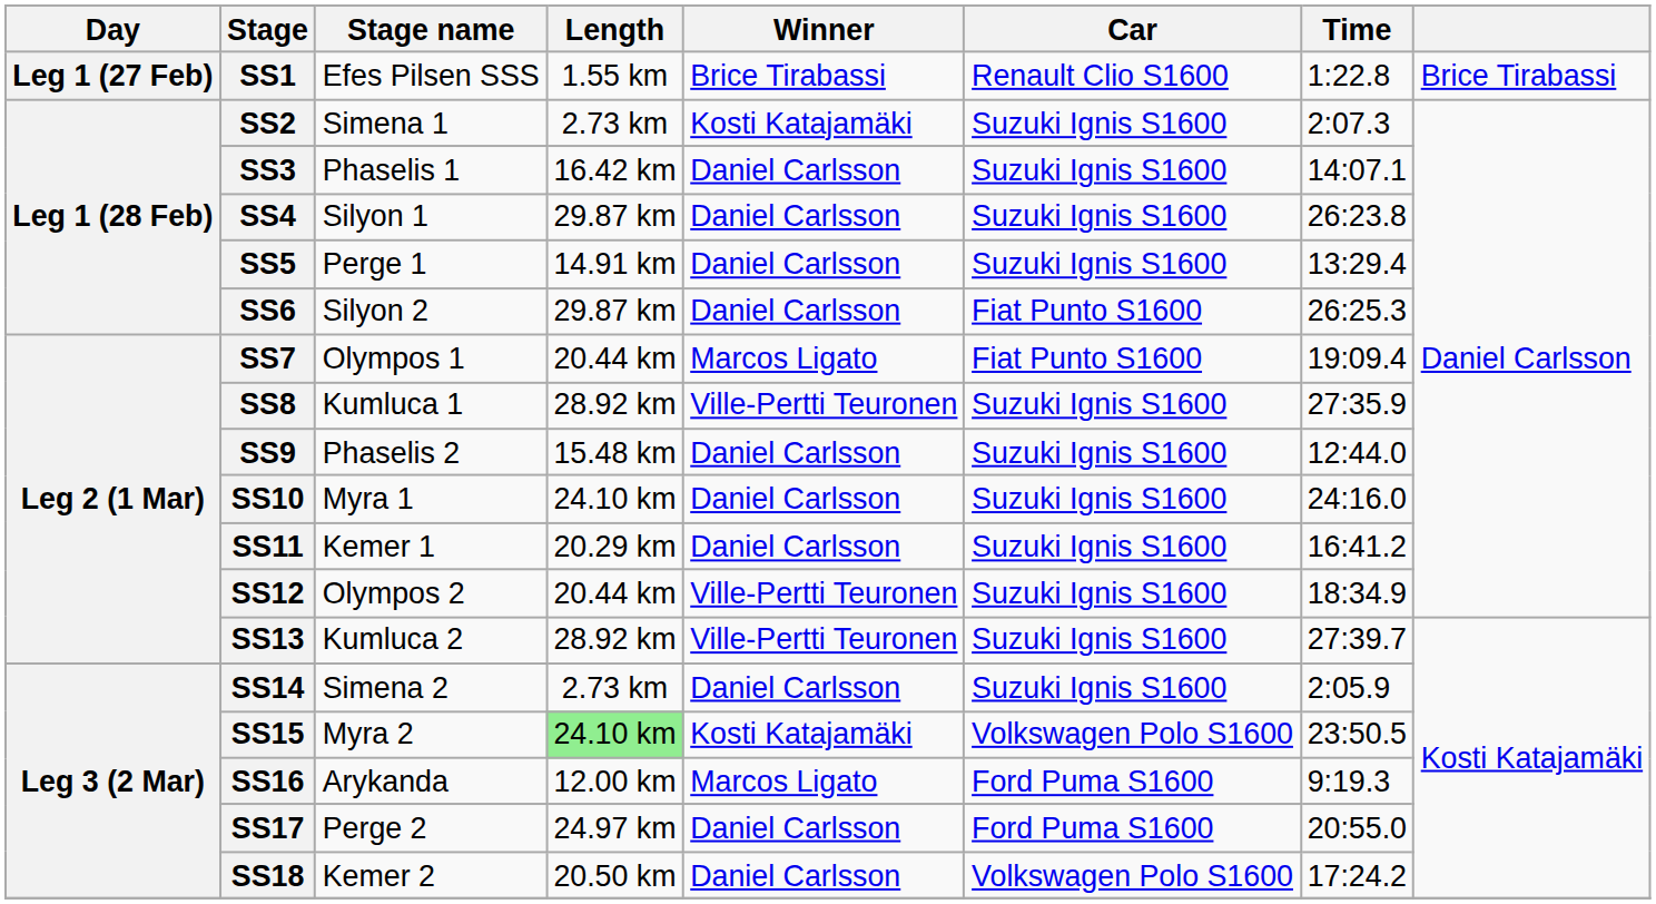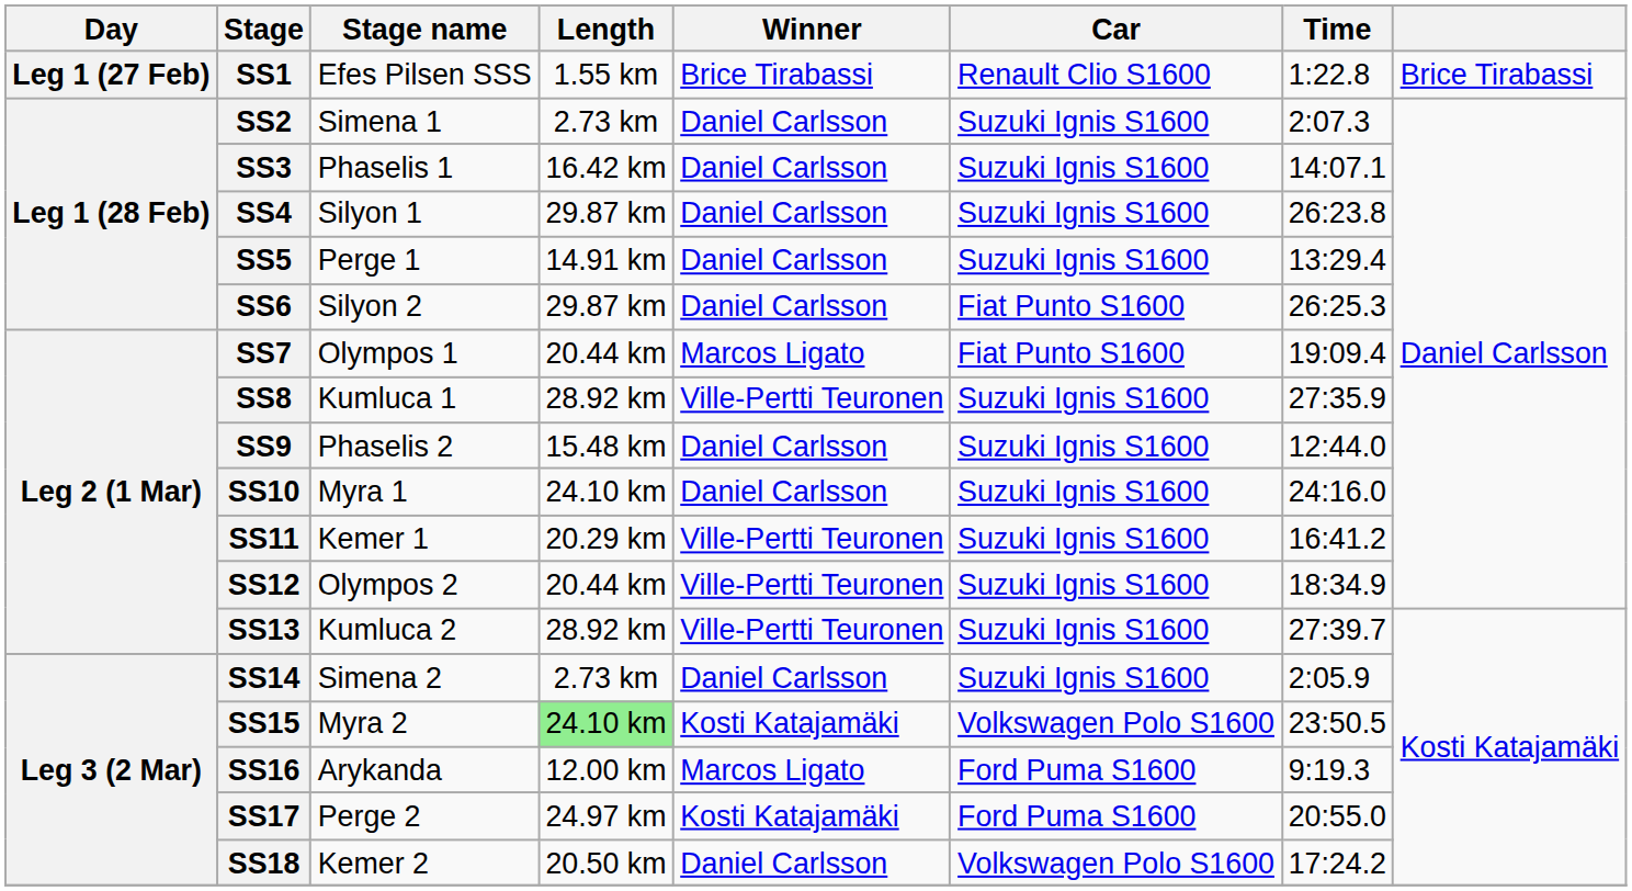SS2 | Winner: Kosti Katajamäki -> Daniel Carlsson
SS11 | Winner: Daniel Carlsson -> Ville-Pertti Teuronen
SS17 | Winner: Daniel Carlsson -> Kosti Katajamäki
